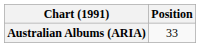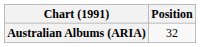Australian Albums (ARIA) | Position: 33 -> 32
